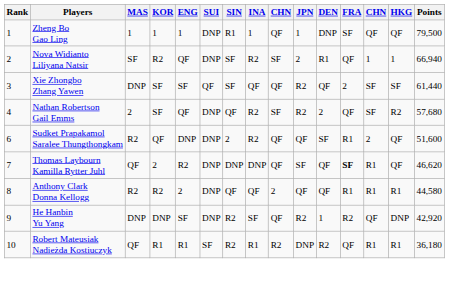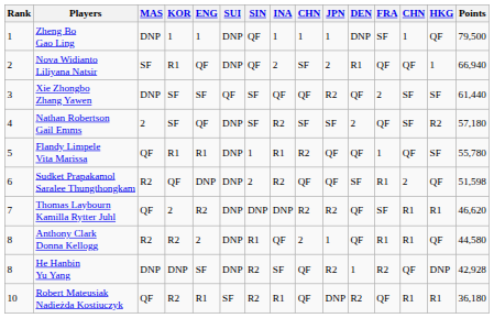Zheng Bo Gao Ling | MAS: 1 -> DNP
Zheng Bo Gao Ling | SIN: R1 -> QF
Zheng Bo Gao Ling | column 9: QF -> 1
Zheng Bo Gao Ling | column 13: QF -> 1
Nova Widianto Liliyana Natsir | KOR: R2 -> R1
Nova Widianto Liliyana Natsir | SIN: SF -> QF
Nova Widianto Liliyana Natsir | INA: R2 -> 2
Nova Widianto Liliyana Natsir | column 13: 1 -> QF
Nathan Robertson Gail Emms | SIN: QF -> SF
Nathan Robertson Gail Emms | JPN: R2 -> SF
Nathan Robertson Gail Emms | Points: 57,680 -> 57,180
+ row: 5 | Flandy Limpele Vita Marissa | QF | R1 | R1 | DNP | 1 | R1 | R2 | QF | QF | 1 | QF | SF | 55,780
Sudket Prapakamol Saralee Thungthongkam | Points: 51,600 -> 51,598
Thomas Laybourn Kamilla Rytter Juhl | column 9: QF -> R2
Thomas Laybourn Kamilla Rytter Juhl | JPN: SF -> R2
Thomas Laybourn Kamilla Rytter Juhl | FRA: bold -> normal
Thomas Laybourn Kamilla Rytter Juhl | HKG: QF -> R1
Anthony Clark Donna Kellogg | SIN: QF -> R1
Anthony Clark Donna Kellogg | JPN: QF -> 1
Anthony Clark Donna Kellogg | HKG: R1 -> QF
He Hanbin Yu Yang | Rank: 9 -> 8
He Hanbin Yu Yang | Points: 42,920 -> 42,928
Robert Mateusiak Nadieżda Kostiuczyk | KOR: R1 -> R2
Robert Mateusiak Nadieżda Kostiuczyk | column 9: R2 -> QF
